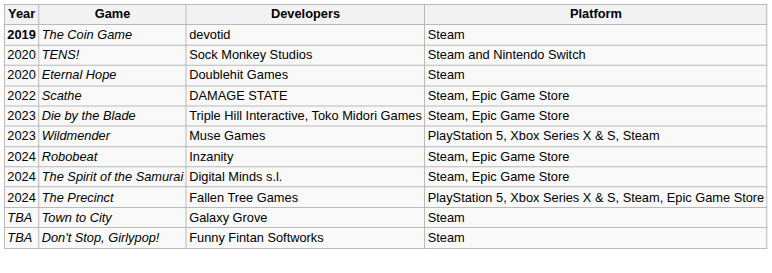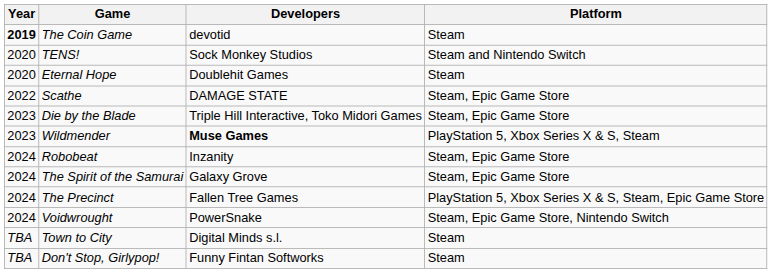Wildmender | Developers: normal -> bold
The Spirit of the Samurai | Developers: Digital Minds s.l. -> Galaxy Grove
+ row: 2024 | Voidwrought | PowerSnake | Steam, Epic Game Store, Nintendo Switch
Town to City | Developers: Galaxy Grove -> Digital Minds s.l.
